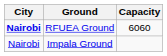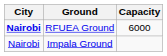RFUEA Ground | Capacity: 6060 -> 6000
